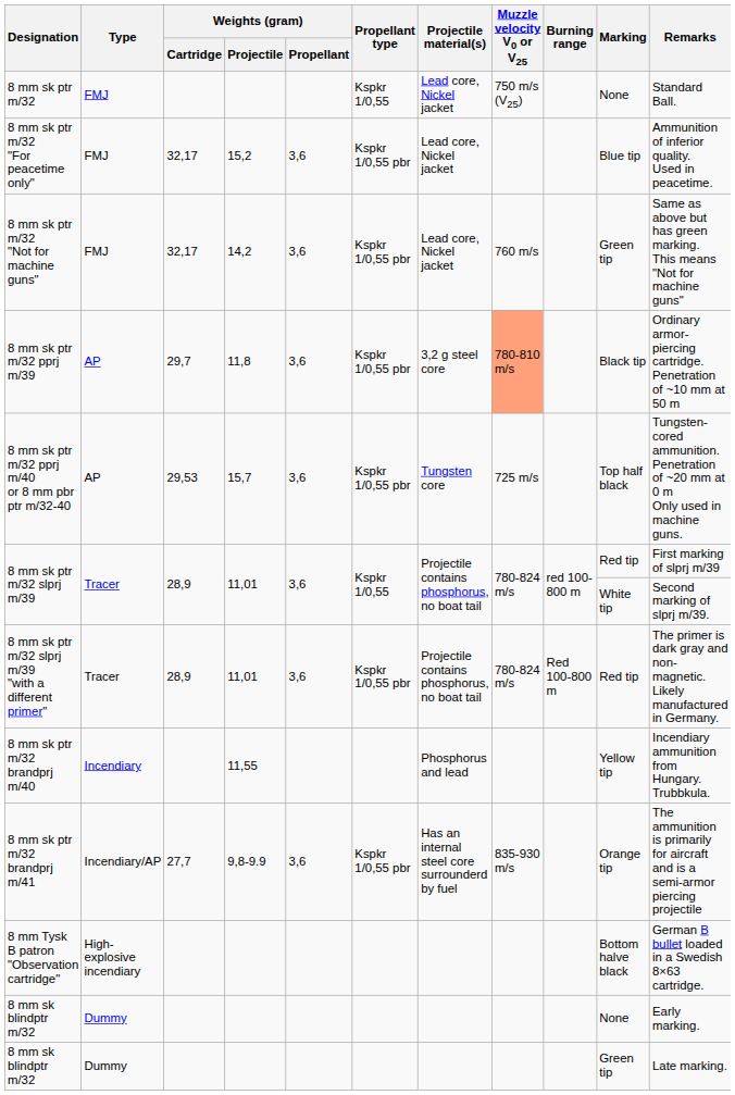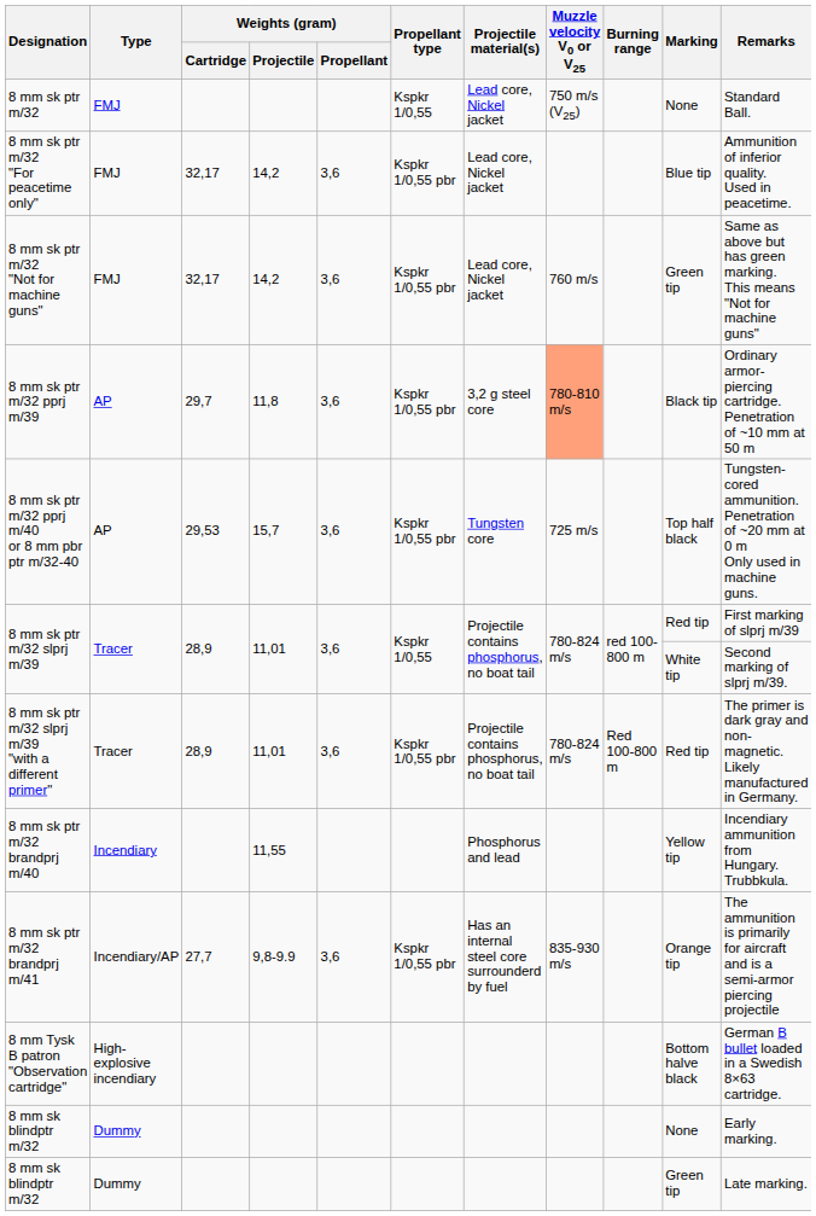8 mm sk ptr m/32 "For peacetime only" | Weights (gram) / Projectile: 15,2 -> 14,2
